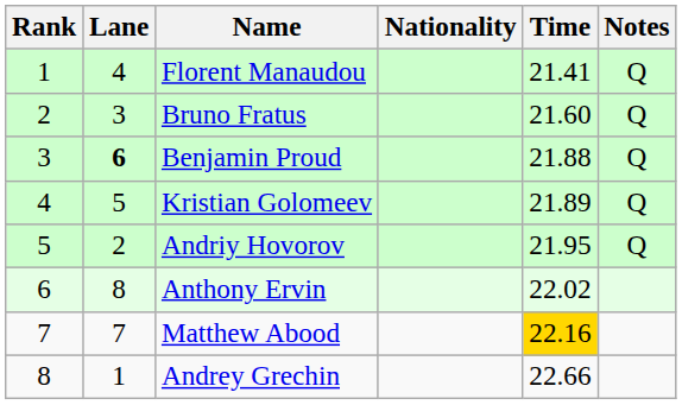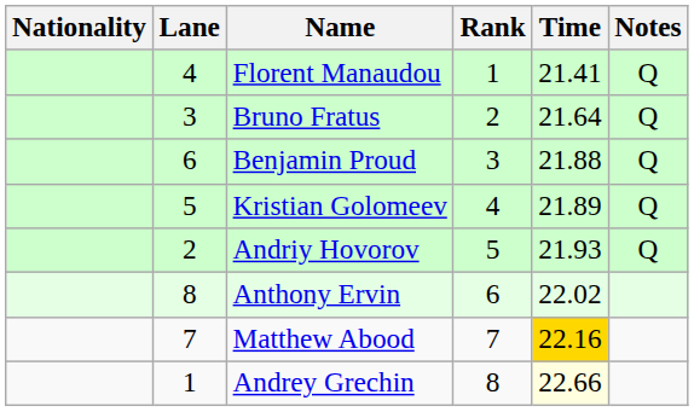columns swapped: Rank <-> Nationality
Bruno Fratus | Time: 21.60 -> 21.64
Benjamin Proud | Lane: bold -> normal
Andriy Hovorov | Time: 21.95 -> 21.93
Andrey Grechin | Time: no background -> lightyellow background
